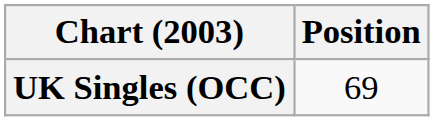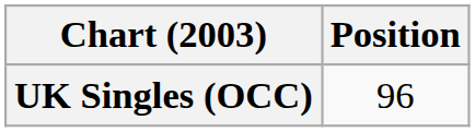UK Singles (OCC) | Position: 69 -> 96
